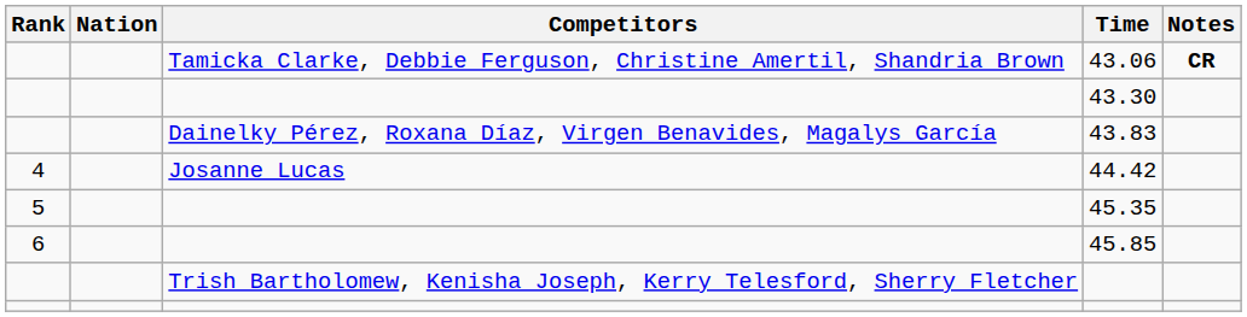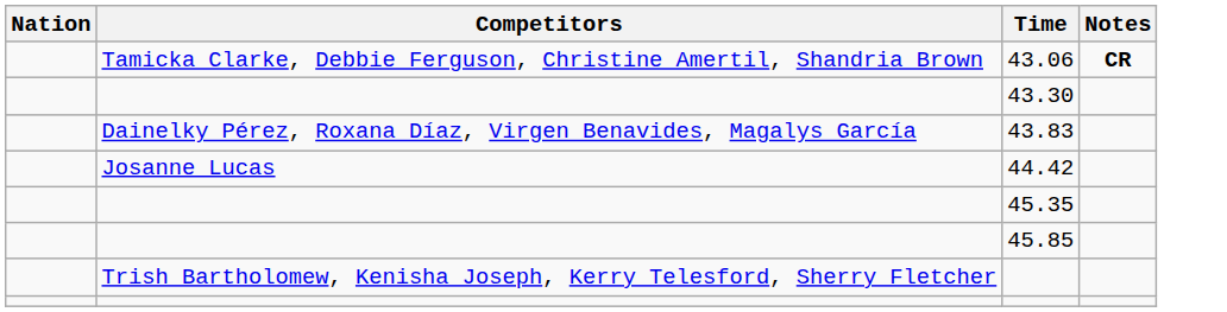- column: Rank | 4 | 5 | 6
